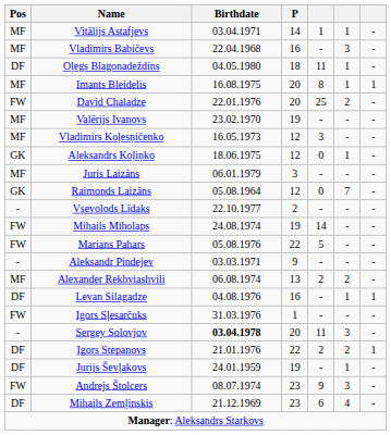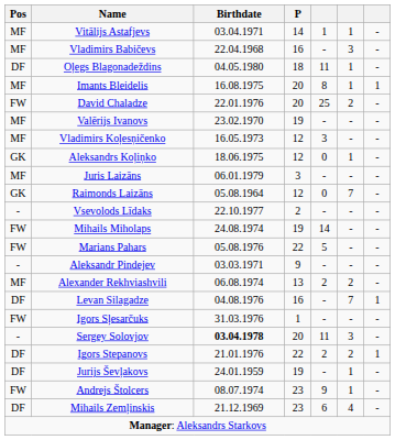Levan Silagadze | column 6: 1 -> 7
Andrejs Štolcers | column 6: 3 -> 1
